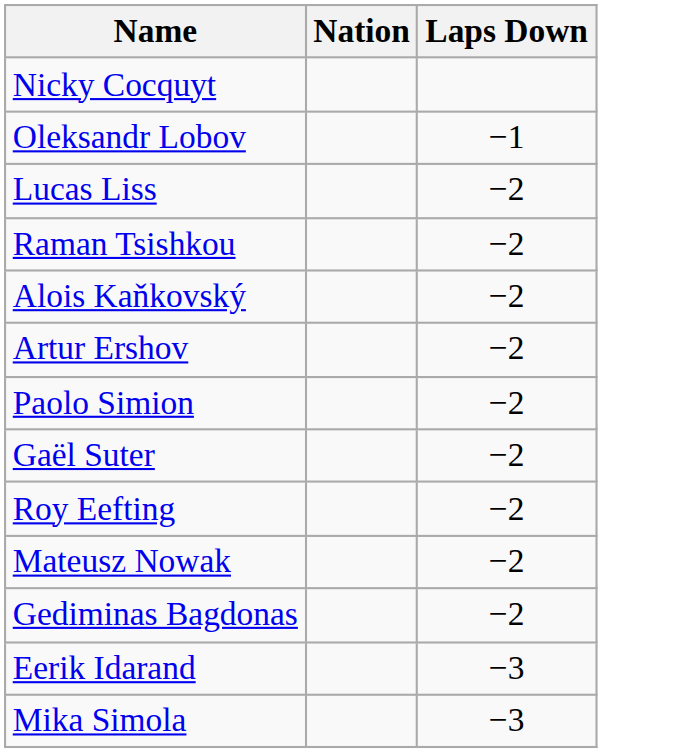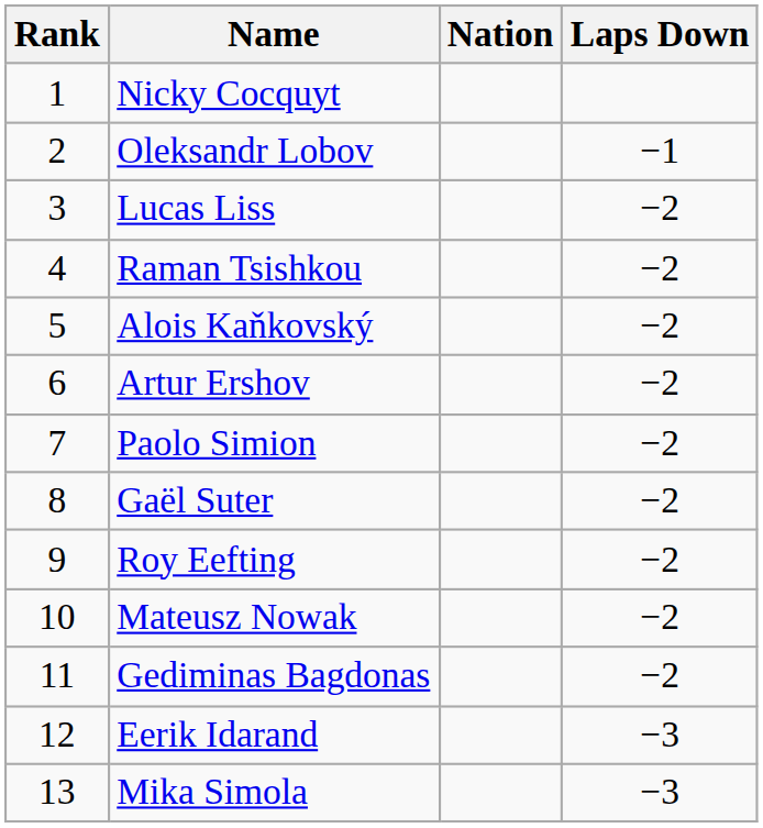+ column: Rank | 1 | 2 | 3 | 4 | 5 | 6 | 7 | 8 | 9 | 10 | 11 | 12 | 13
